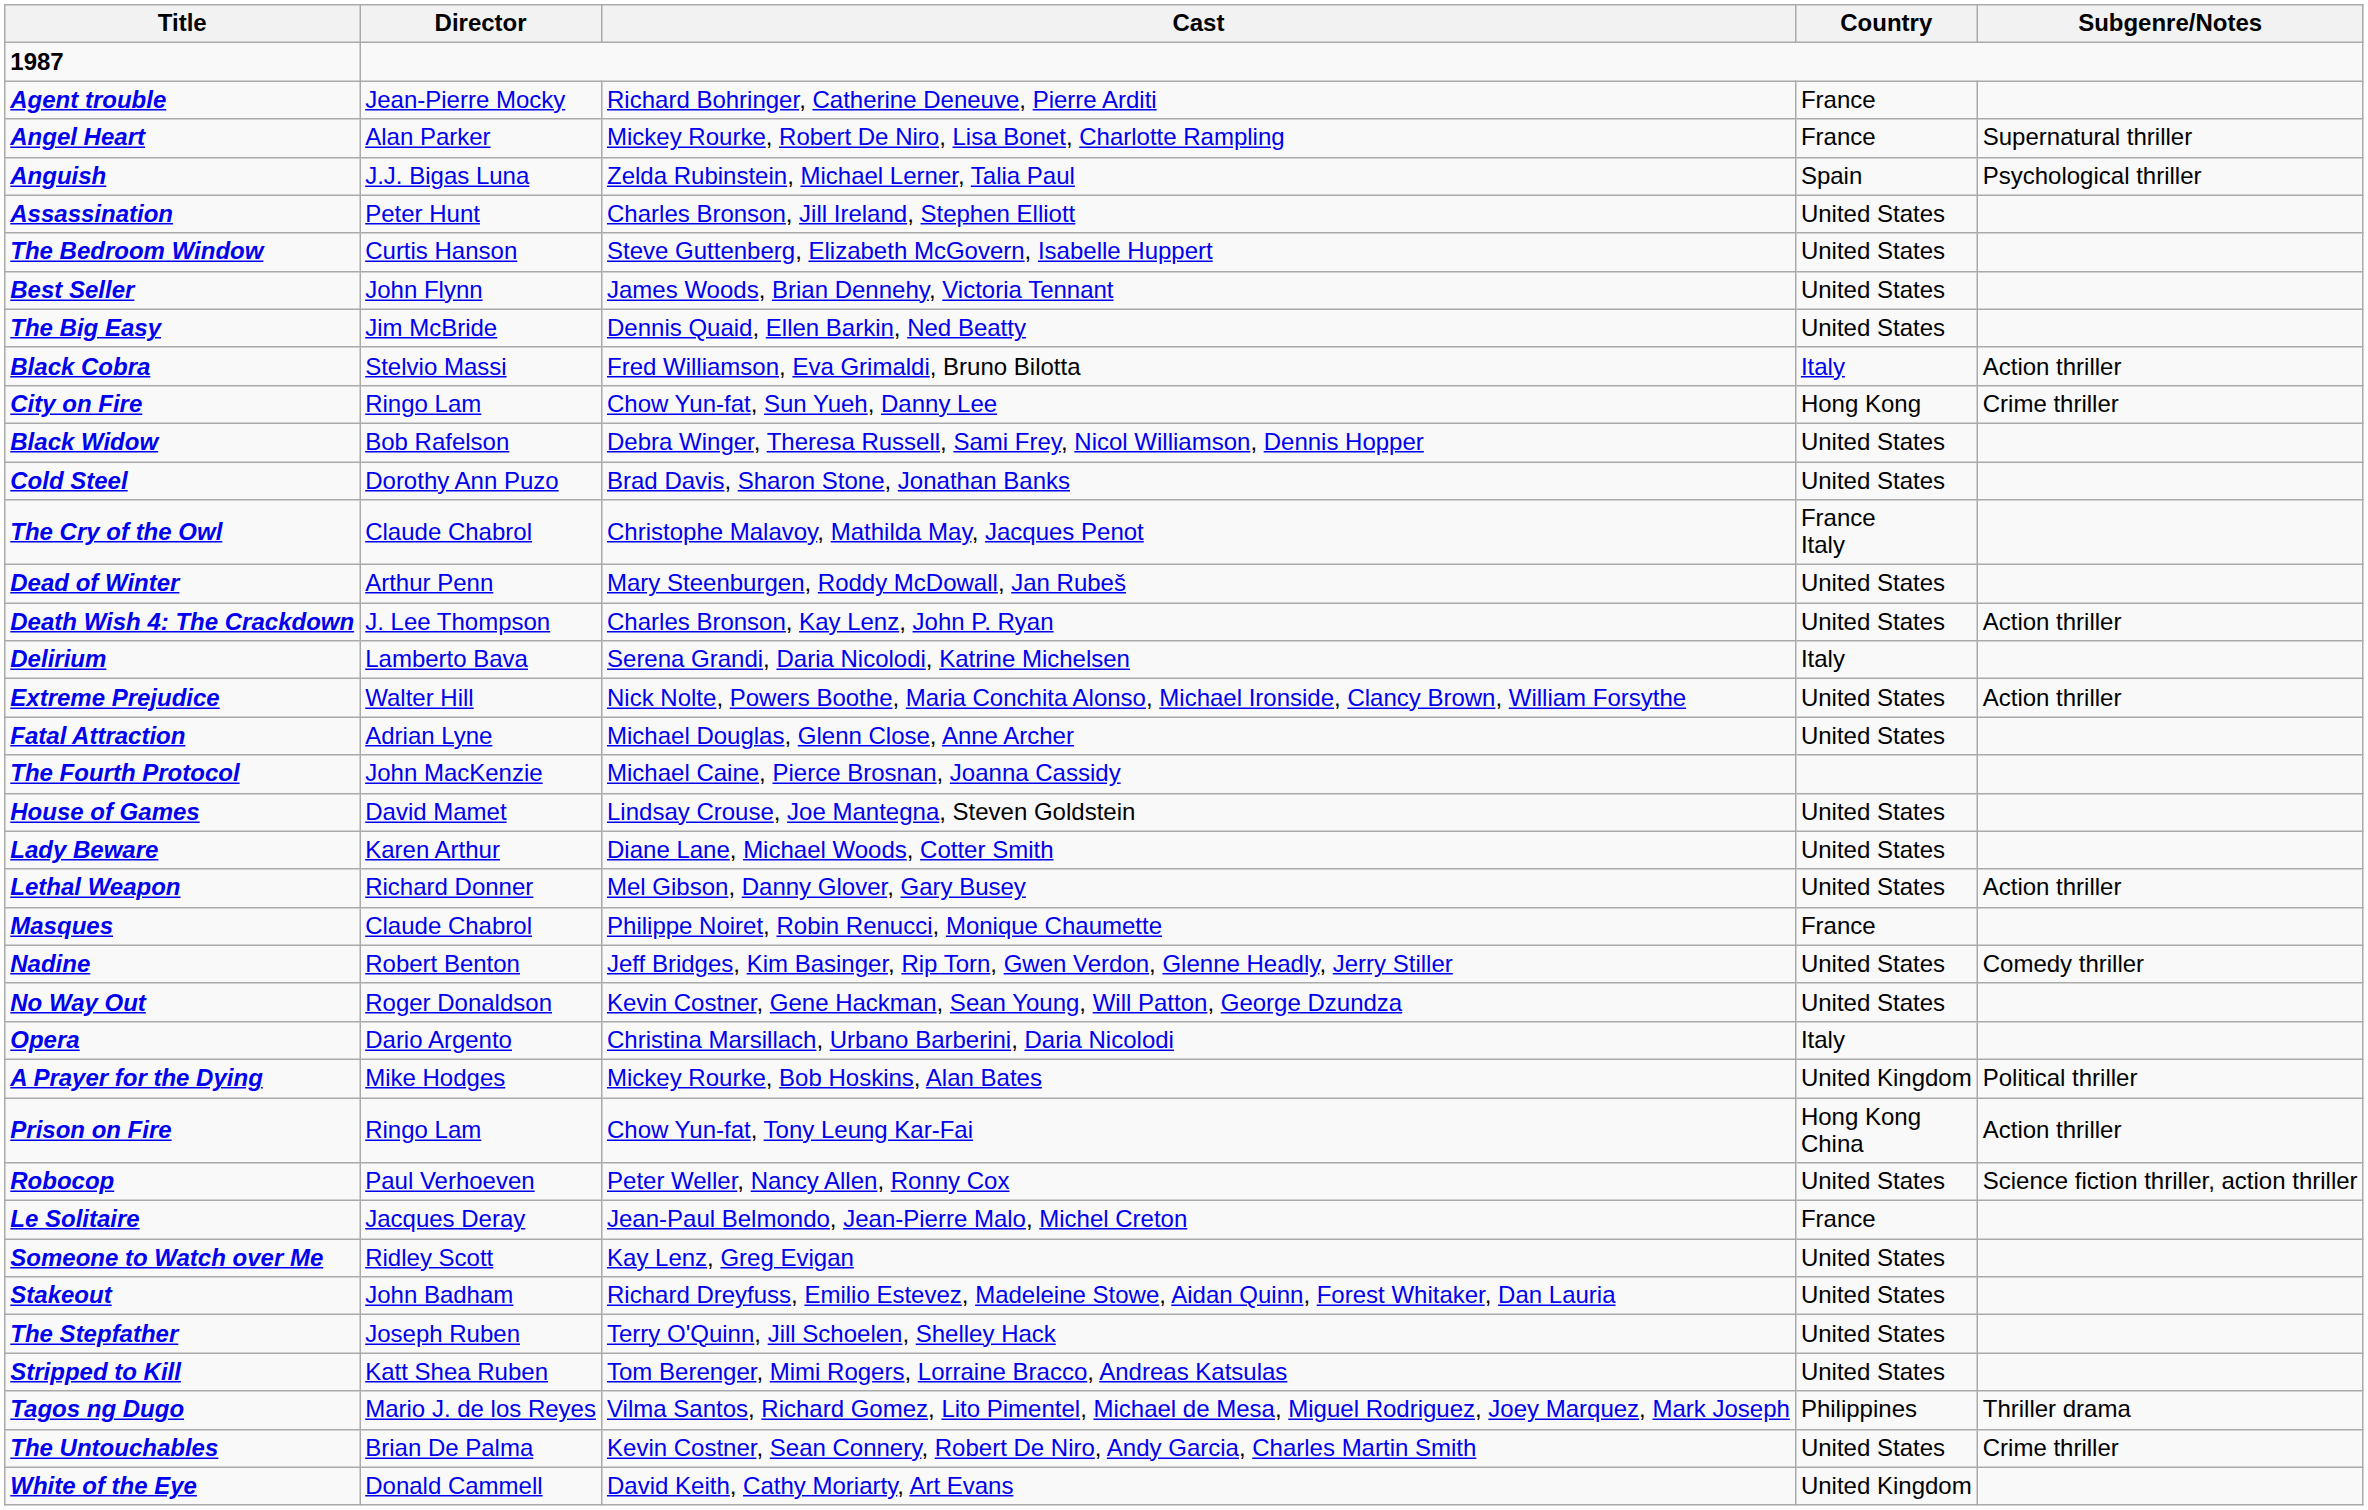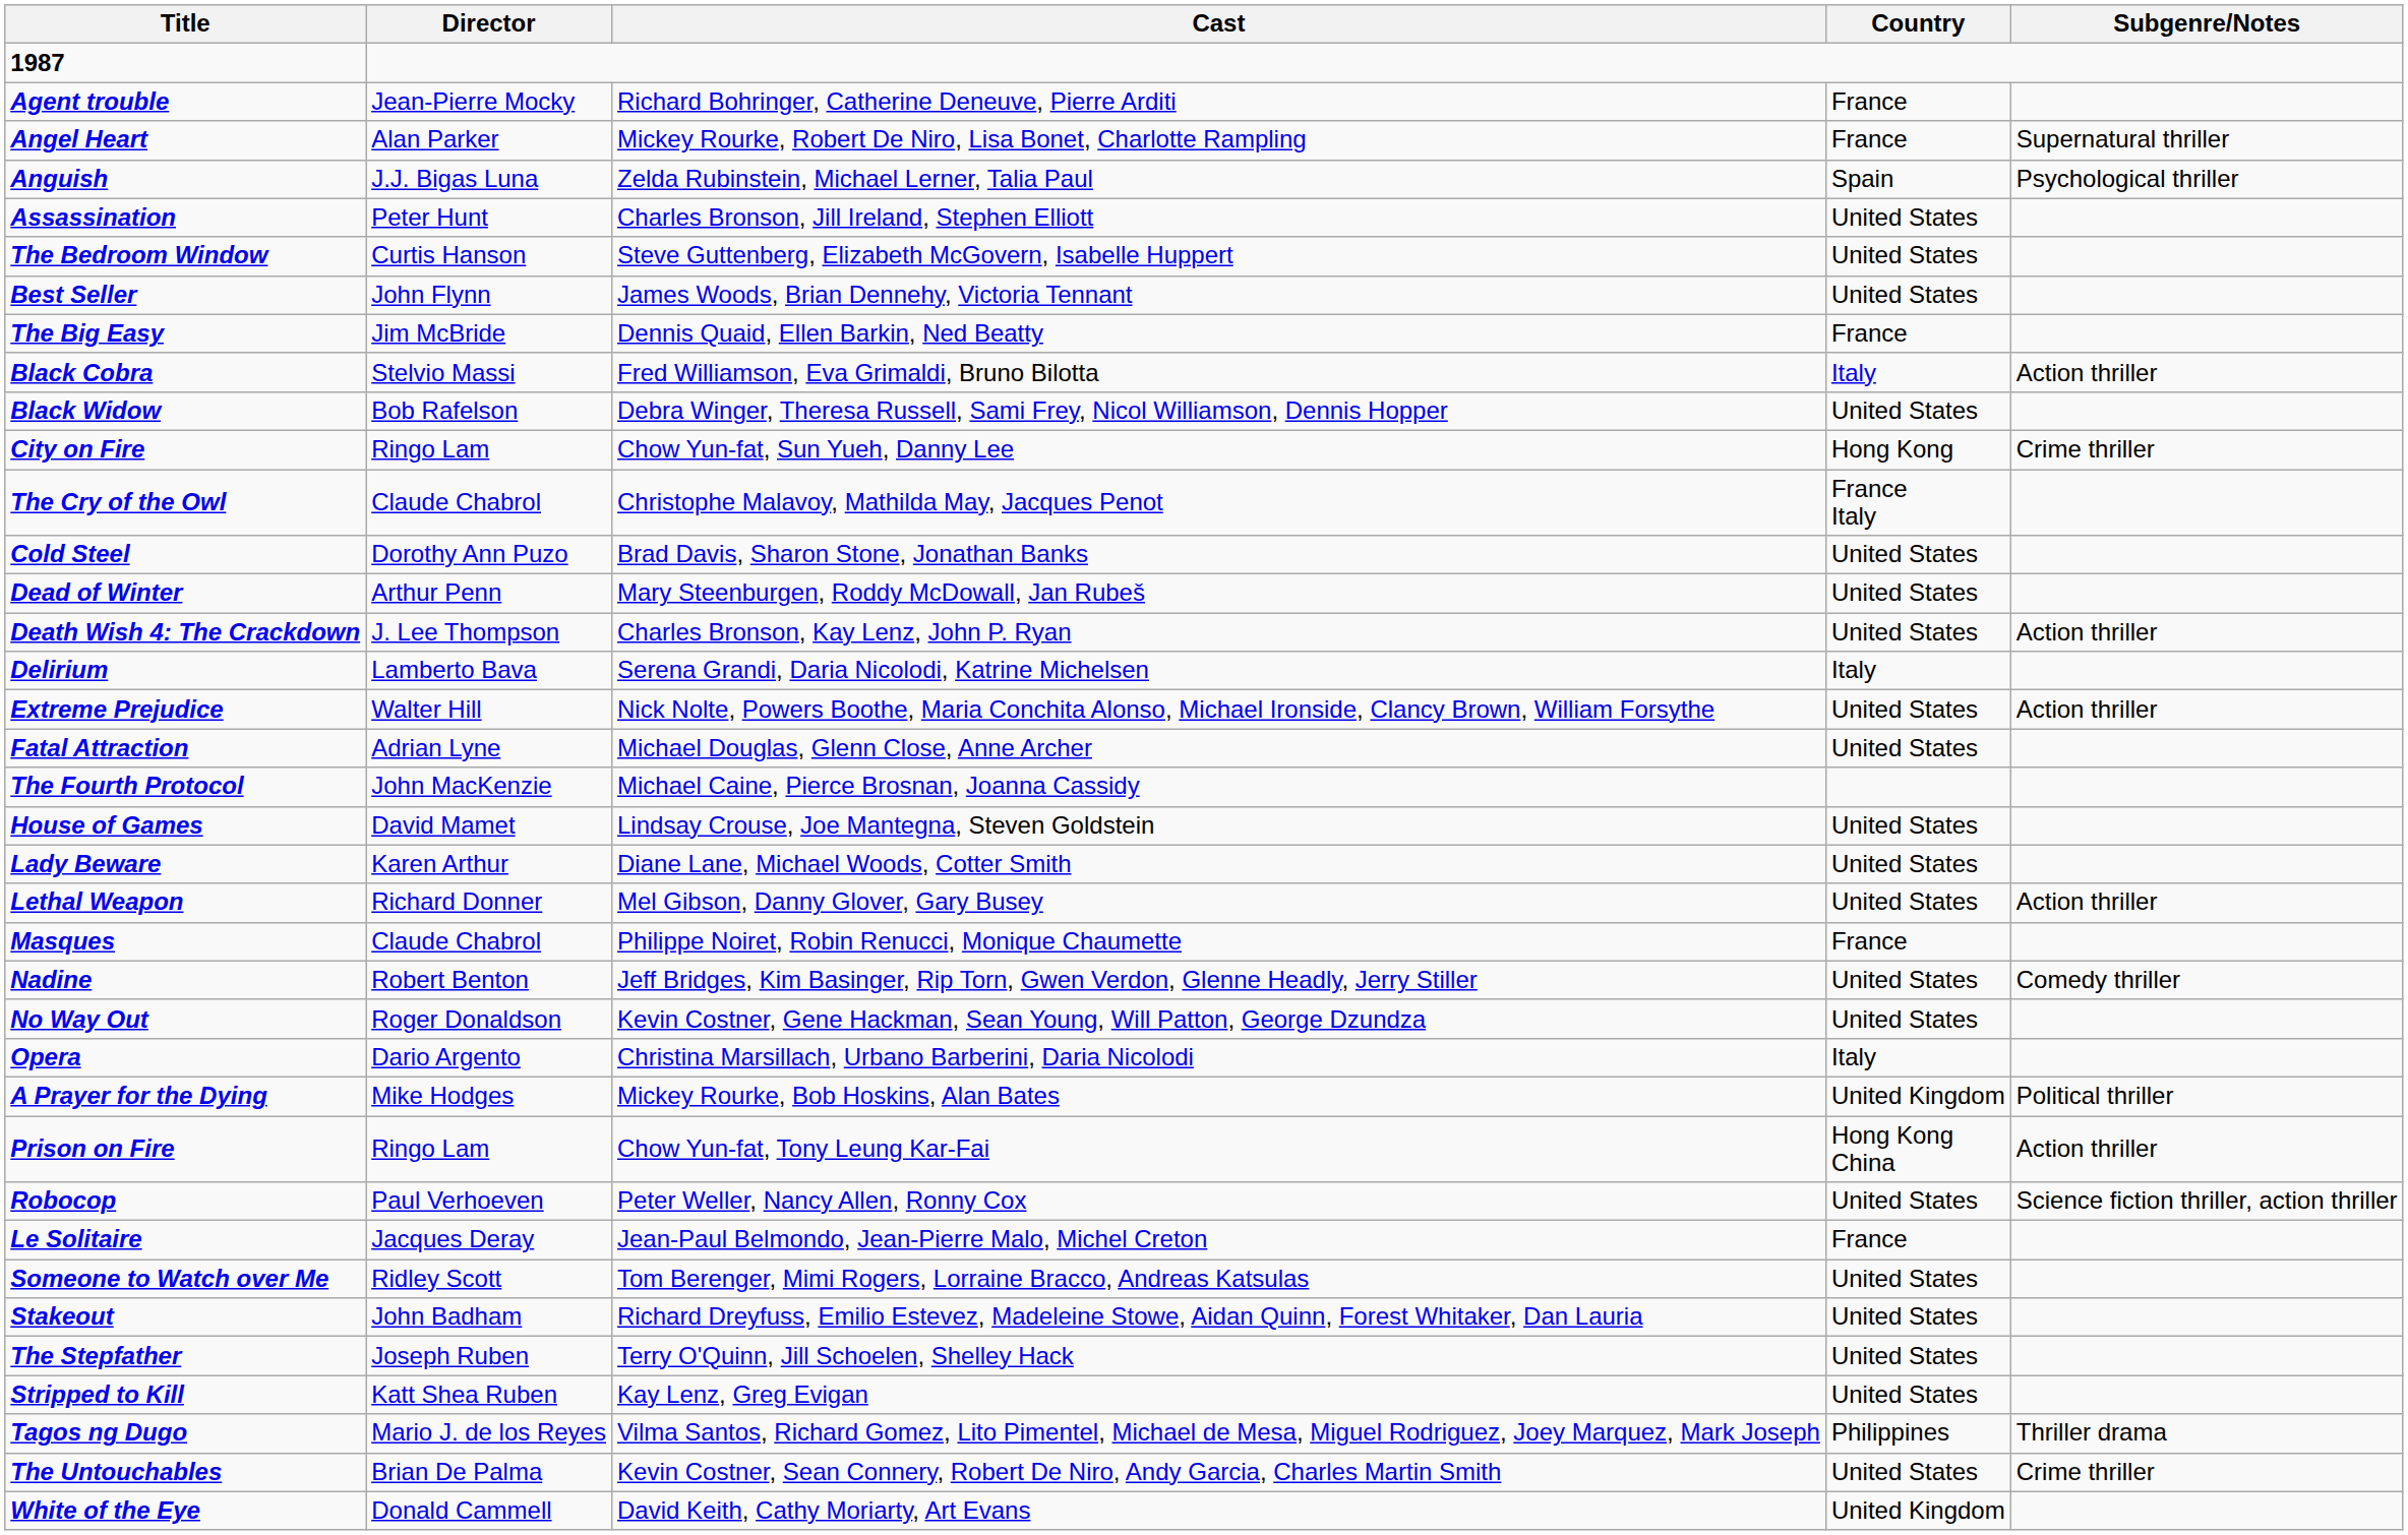The Big Easy | Country: United States -> France
rows swapped: Black Widow <-> City on Fire
rows swapped: Cold Steel <-> The Cry of the Owl
Someone to Watch over Me | Cast: Kay Lenz, Greg Evigan -> Tom Berenger, Mimi Rogers, Lorraine Bracco, Andreas Katsulas
Stripped to Kill | Cast: Tom Berenger, Mimi Rogers, Lorraine Bracco, Andreas Katsulas -> Kay Lenz, Greg Evigan
